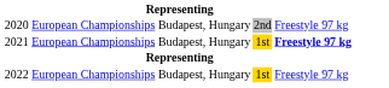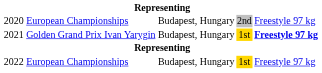2021 | column 2: European Championships -> Golden Grand Prix Ivan Yarygin
